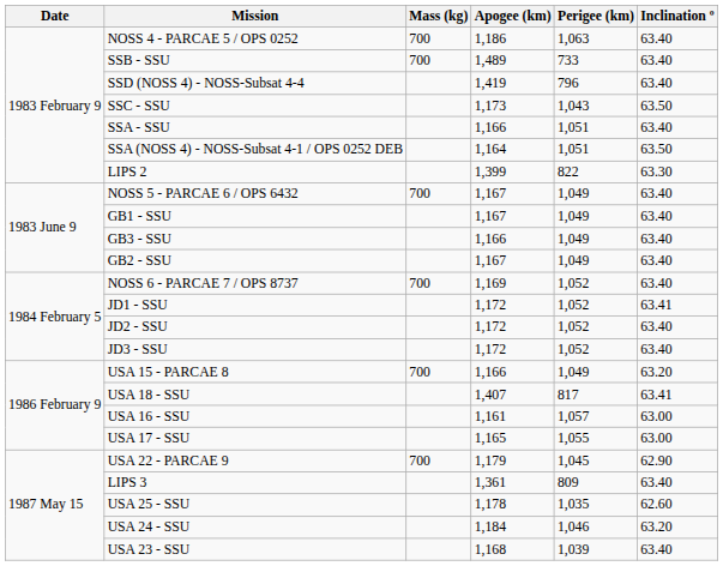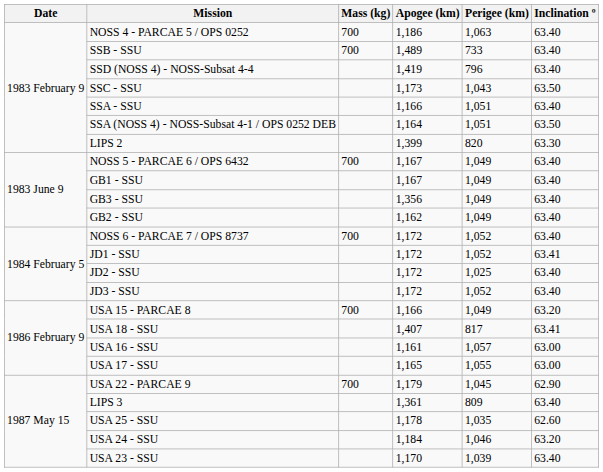LIPS 2 | Perigee (km): 822 -> 820
GB3 - SSU | Apogee (km): 1,166 -> 1,356
GB2 - SSU | Apogee (km): 1,167 -> 1,162
NOSS 6 - PARCAE 7 / OPS 8737 | Apogee (km): 1,169 -> 1,172
JD2 - SSU | Perigee (km): 1,052 -> 1,025
USA 23 - SSU | Apogee (km): 1,168 -> 1,170
